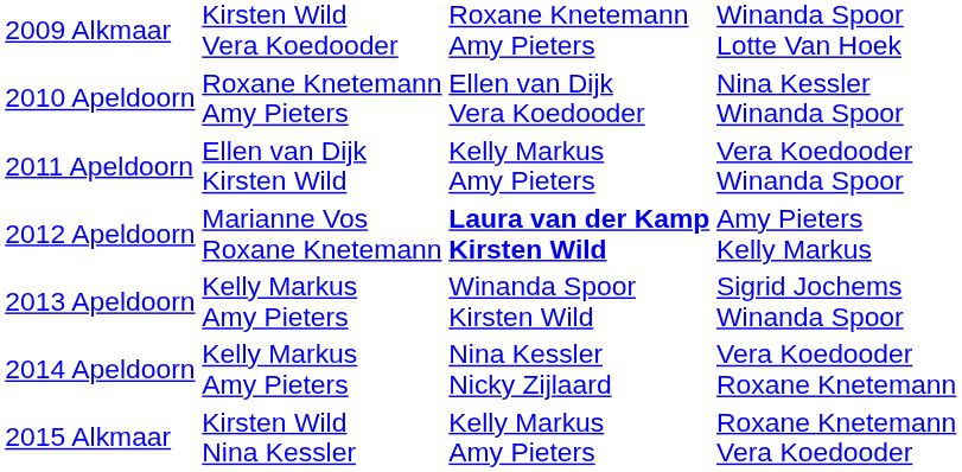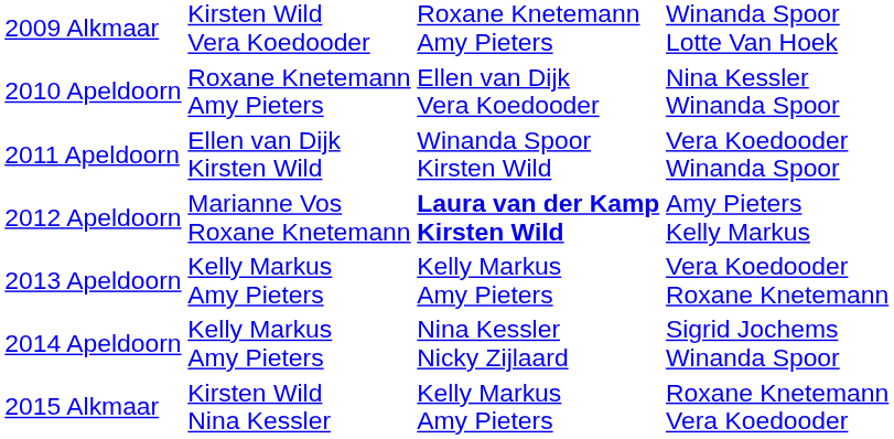2011 Apeldoorn | column 3: Kelly Markus Amy Pieters -> Winanda Spoor Kirsten Wild
2013 Apeldoorn | column 3: Winanda Spoor Kirsten Wild -> Kelly Markus Amy Pieters
2013 Apeldoorn | column 4: Sigrid Jochems Winanda Spoor -> Vera Koedooder Roxane Knetemann
2014 Apeldoorn | column 4: Vera Koedooder Roxane Knetemann -> Sigrid Jochems Winanda Spoor
